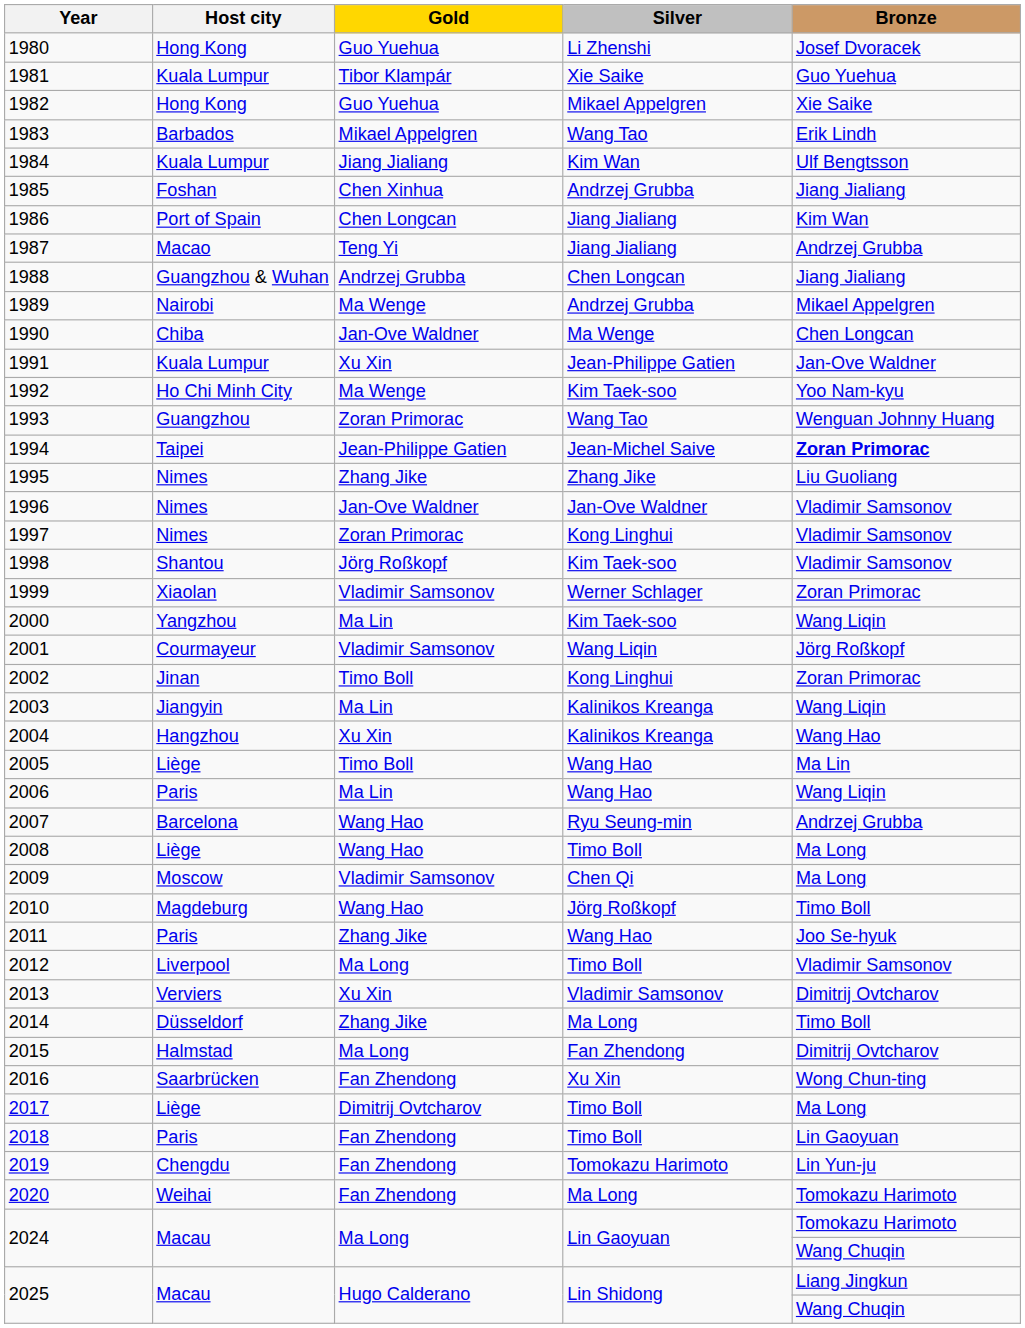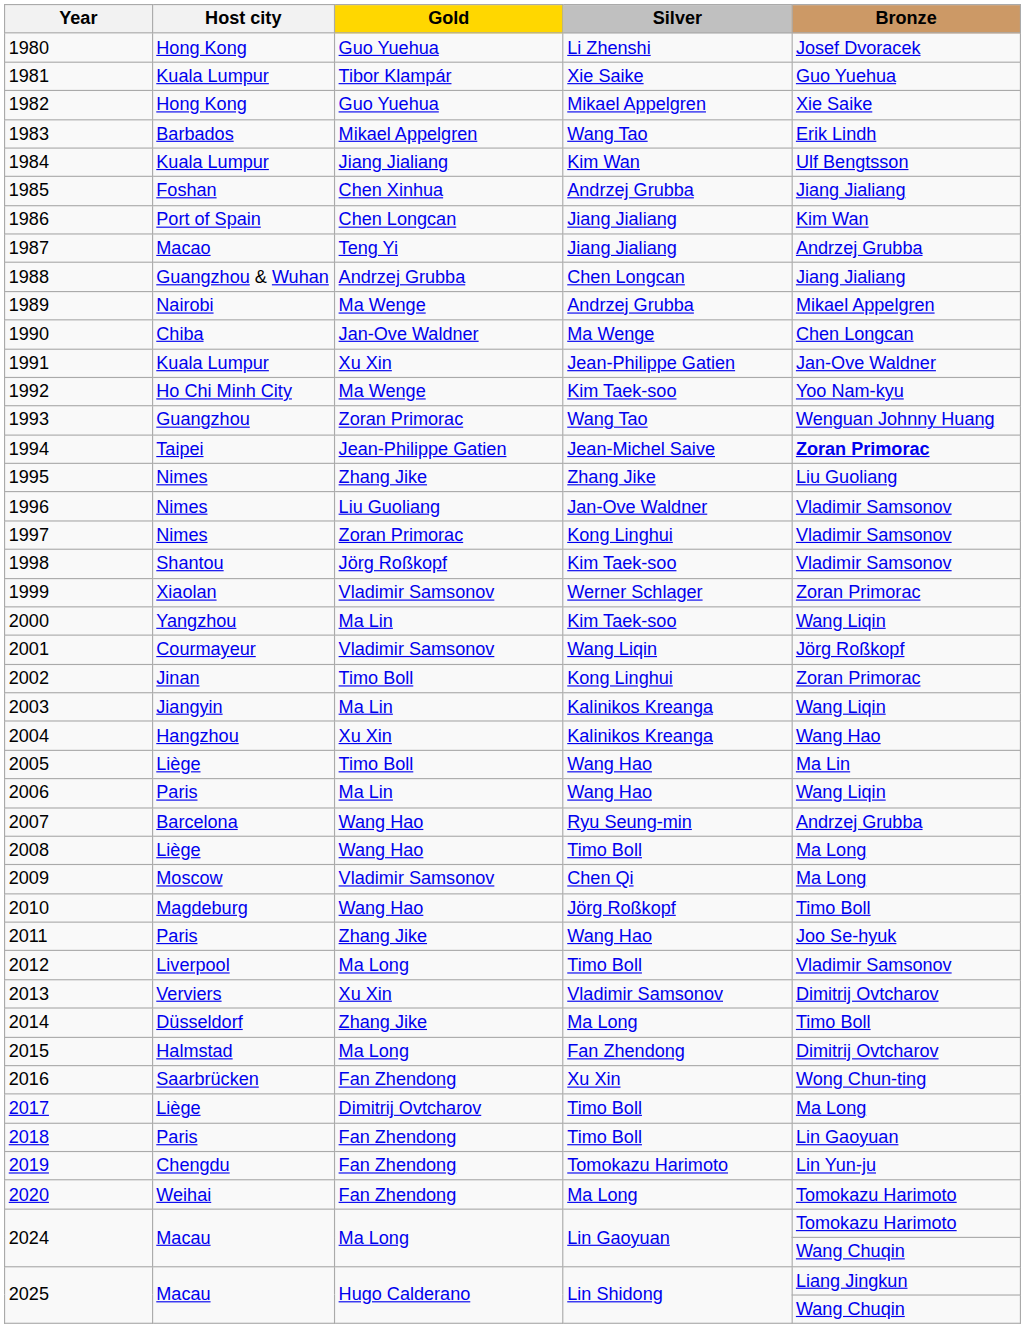1996 | Gold: Jan-Ove Waldner -> Liu Guoliang
